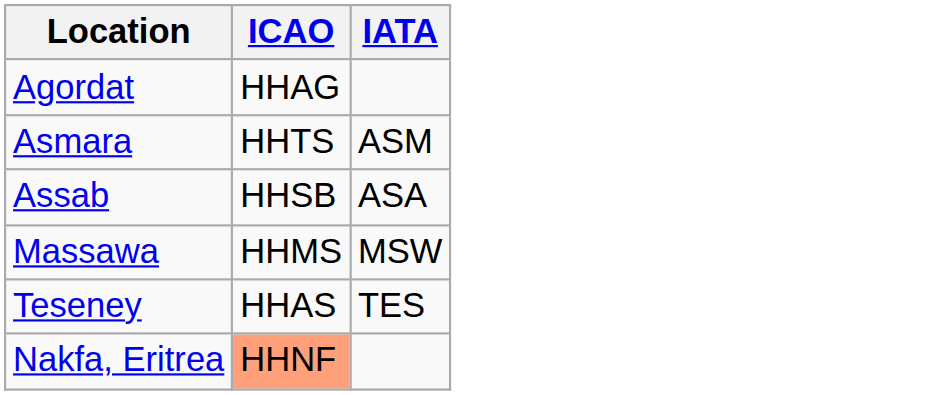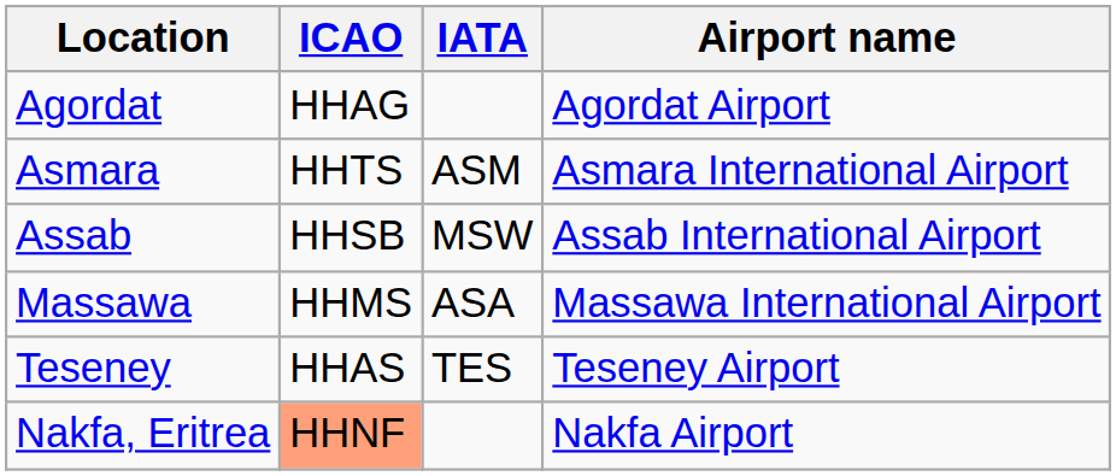+ column: Airport name | Agordat Airport | Asmara International Airport | Assab International Airport | Massawa International Airport | Teseney Airport | Nakfa Airport
Assab | IATA: ASA -> MSW
Massawa | IATA: MSW -> ASA
